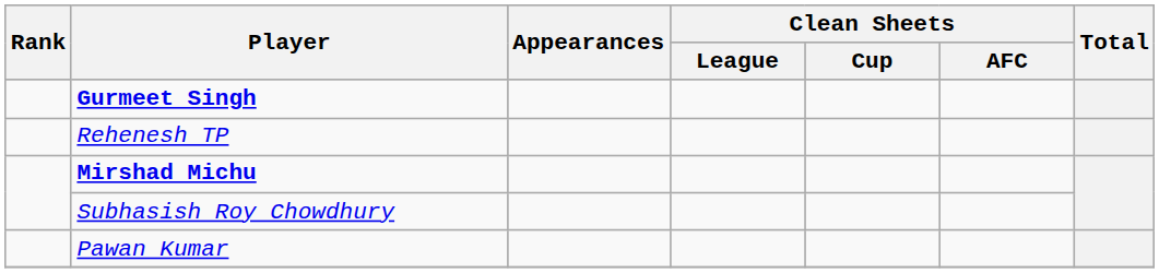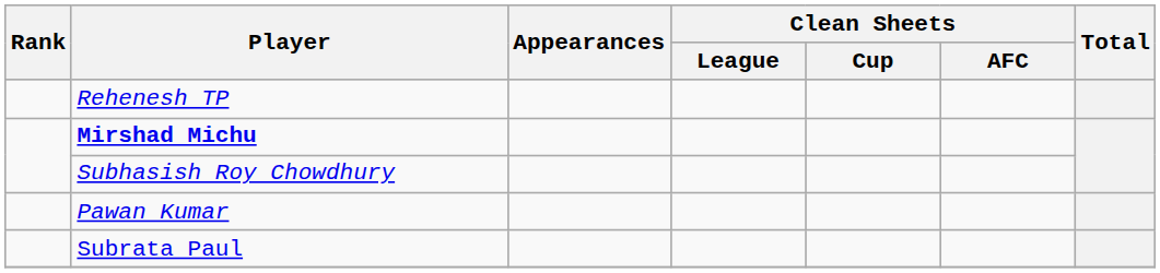- row: Gurmeet Singh
+ row: Subrata Paul
